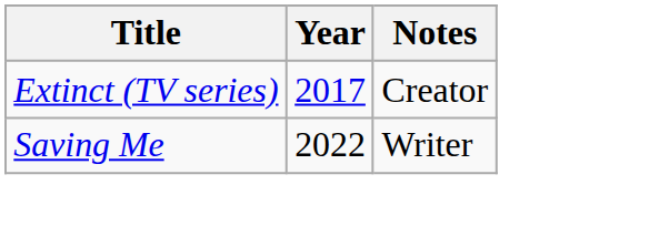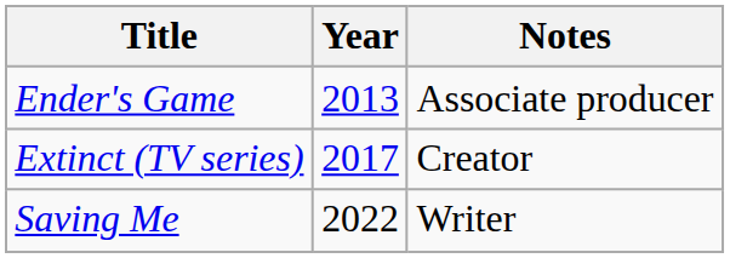+ row: Ender's Game | 2013 | Associate producer
